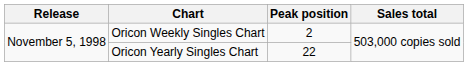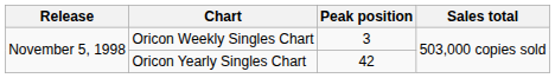Oricon Weekly Singles Chart | Peak position: 2 -> 3
Oricon Yearly Singles Chart | Peak position: 22 -> 42
